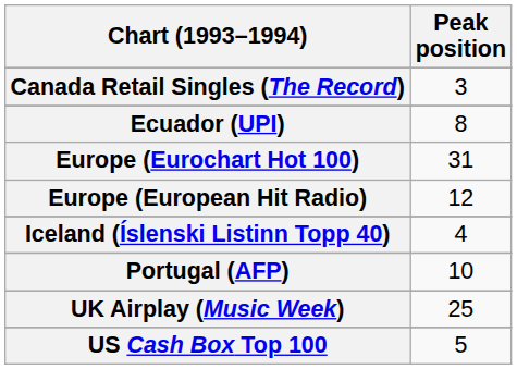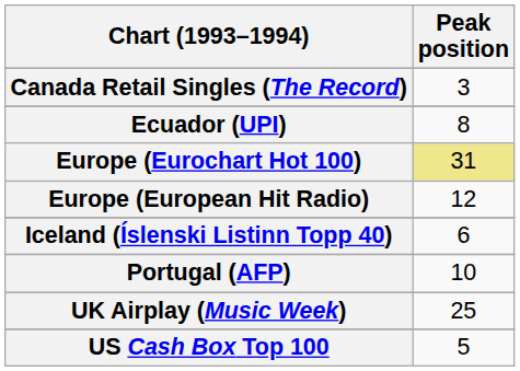Europe (Eurochart Hot 100) | Peak position: no background -> khaki background
Iceland (Íslenski Listinn Topp 40) | Peak position: 4 -> 6
